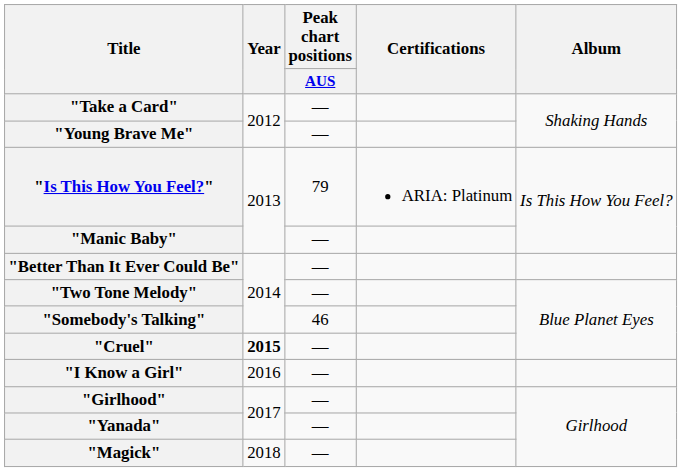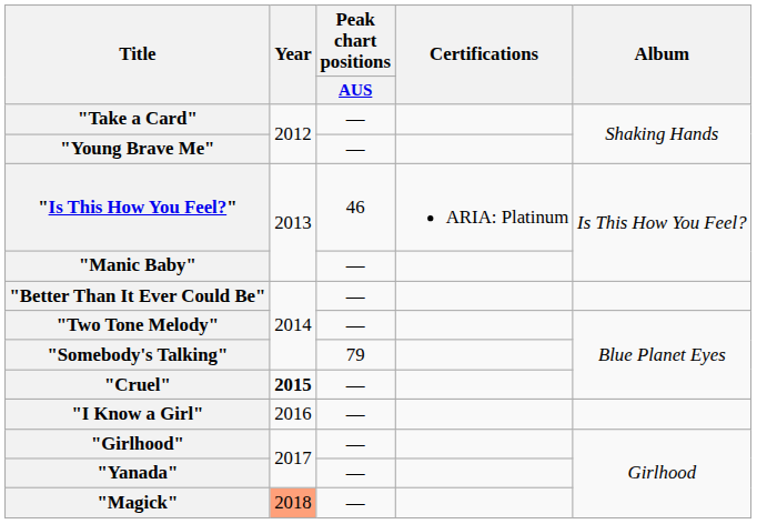"Is This How You Feel?" | Peak chart positions / AUS: 79 -> 46
"Somebody's Talking" | Peak chart positions / AUS: 46 -> 79
"Magick" | Year: no background -> lightsalmon background
